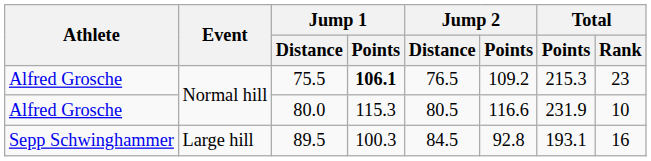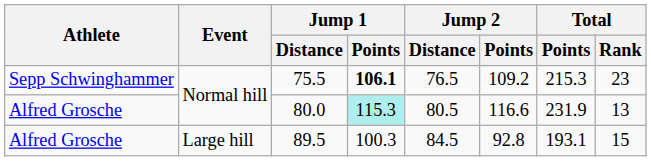75.5 | Athlete: Alfred Grosche -> Sepp Schwinghammer
80.0 | Jump 1 / Points: no background -> paleturquoise background
80.0 | Total / Rank: 10 -> 13
89.5 | Athlete: Sepp Schwinghammer -> Alfred Grosche
89.5 | Total / Rank: 16 -> 15
